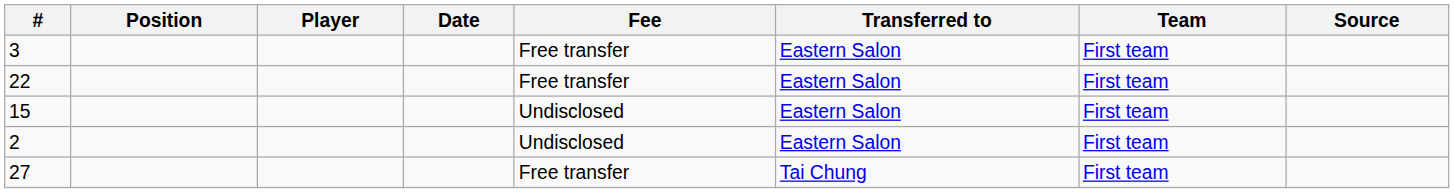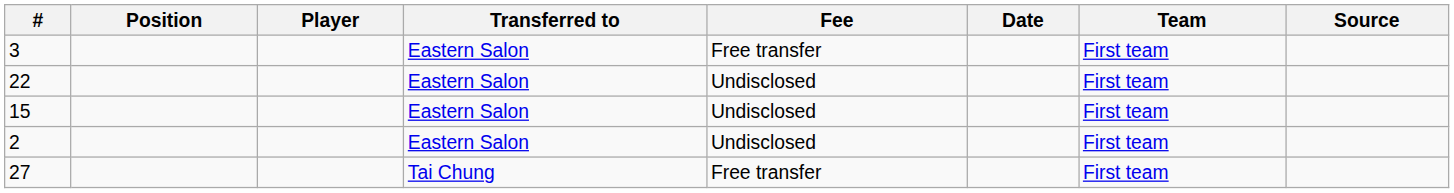columns swapped: Transferred to <-> Date
22 | Fee: Free transfer -> Undisclosed
